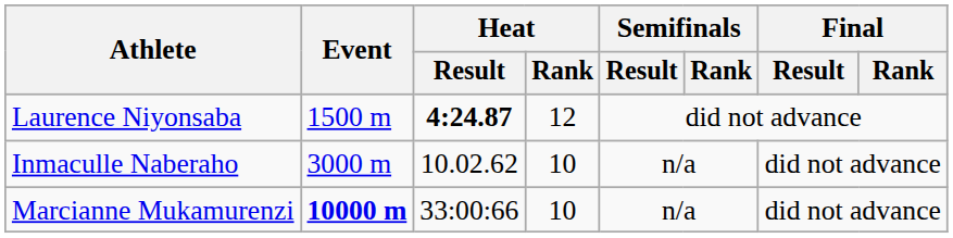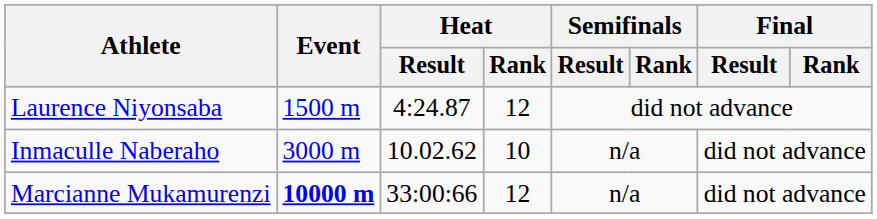Laurence Niyonsaba | Heat / Result: bold -> normal
Marcianne Mukamurenzi | Heat / Rank: 10 -> 12
